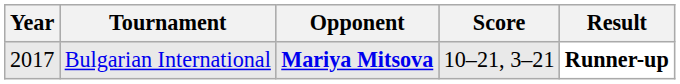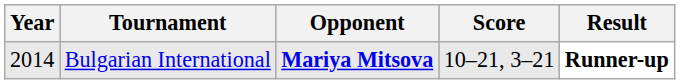Bulgarian International | Year: 2017 -> 2014
